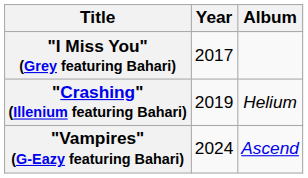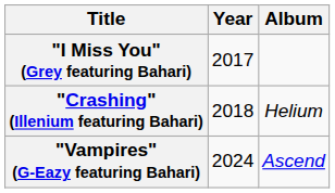"Crashing" (Illenium featuring Bahari) | Year: 2019 -> 2018
